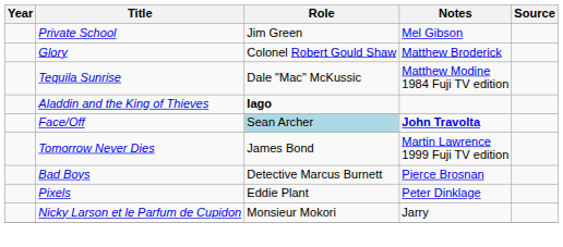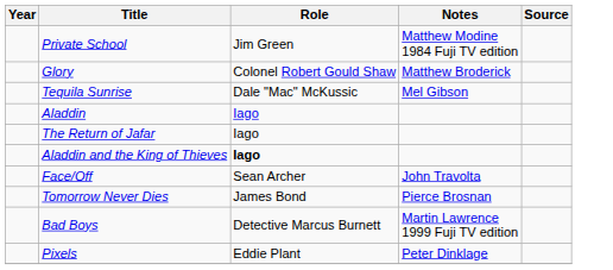Private School | Notes: Mel Gibson -> Matthew Modine 1984 Fuji TV edition
Tequila Sunrise | Notes: Matthew Modine 1984 Fuji TV edition -> Mel Gibson
+ row: Aladdin | Iago
+ row: The Return of Jafar | Iago
Face/Off | Role: lightblue background -> no background
Face/Off | Notes: bold -> normal
Tomorrow Never Dies | Notes: Martin Lawrence 1999 Fuji TV edition -> Pierce Brosnan
Bad Boys | Notes: Pierce Brosnan -> Martin Lawrence 1999 Fuji TV edition
- row: Nicky Larson et le Parfum de Cupidon | Monsieur Mokori | Jarry
